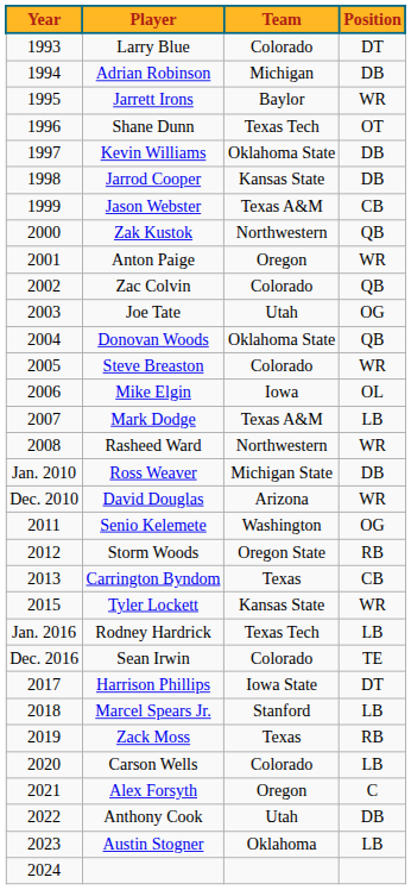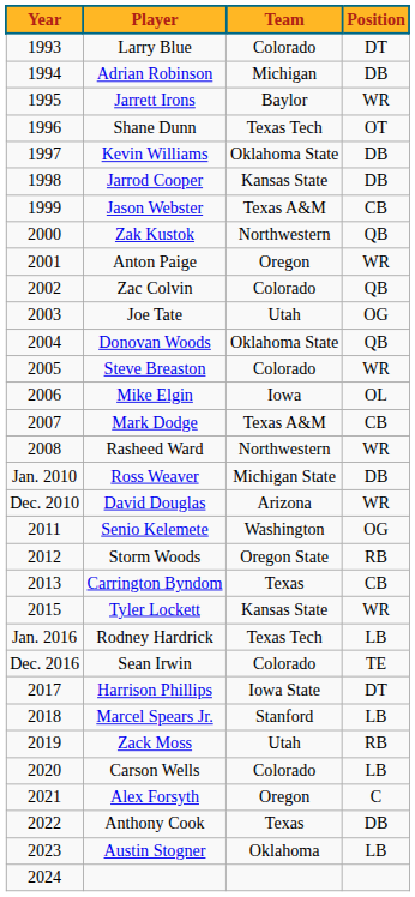Mark Dodge | Position: LB -> CB
Zack Moss | Team: Texas -> Utah
Anthony Cook | Team: Utah -> Texas
